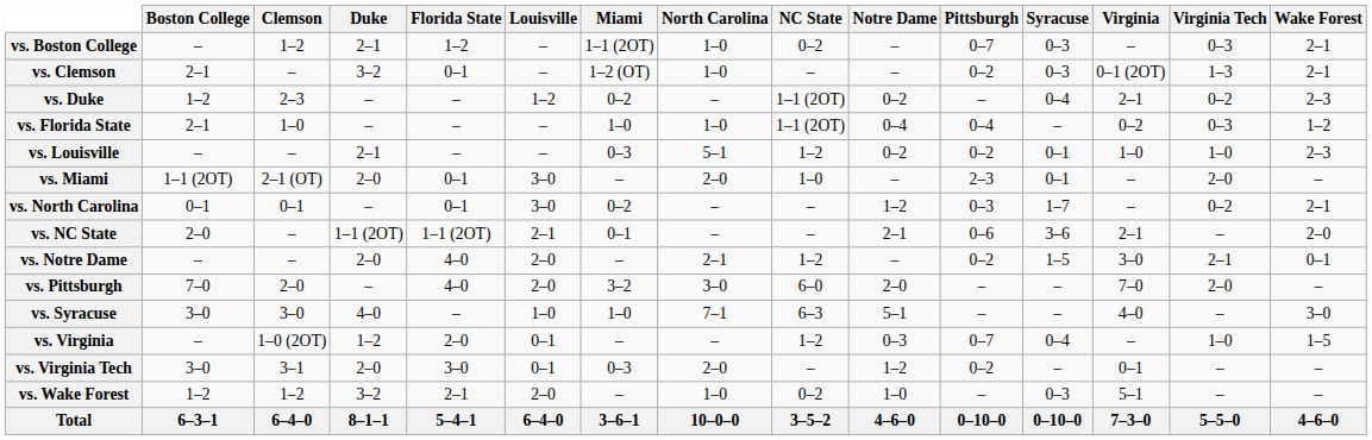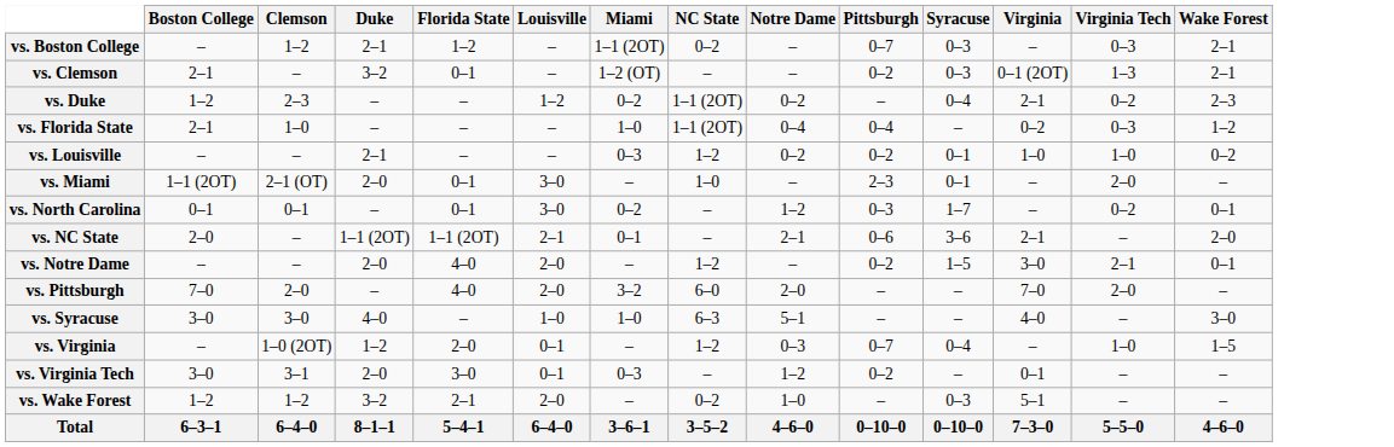- column: North Carolina | 1–0 | 1–0 | – | 1–0 | 5–1 | 2–0 | – | – | 2–1 | 3–0 | 7–1 | – | 2–0 | 1–0 | 10–0–0
vs. Louisville | Wake Forest: 2–3 -> 0–2
vs. North Carolina | Wake Forest: 2–1 -> 0–1
